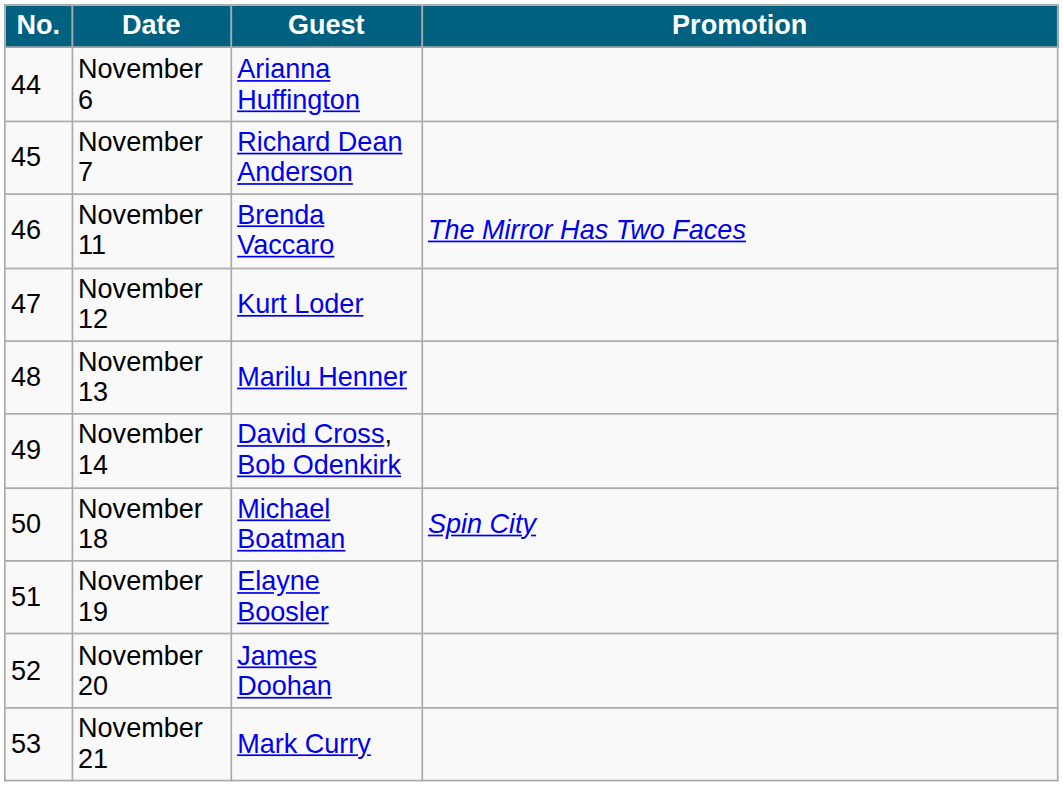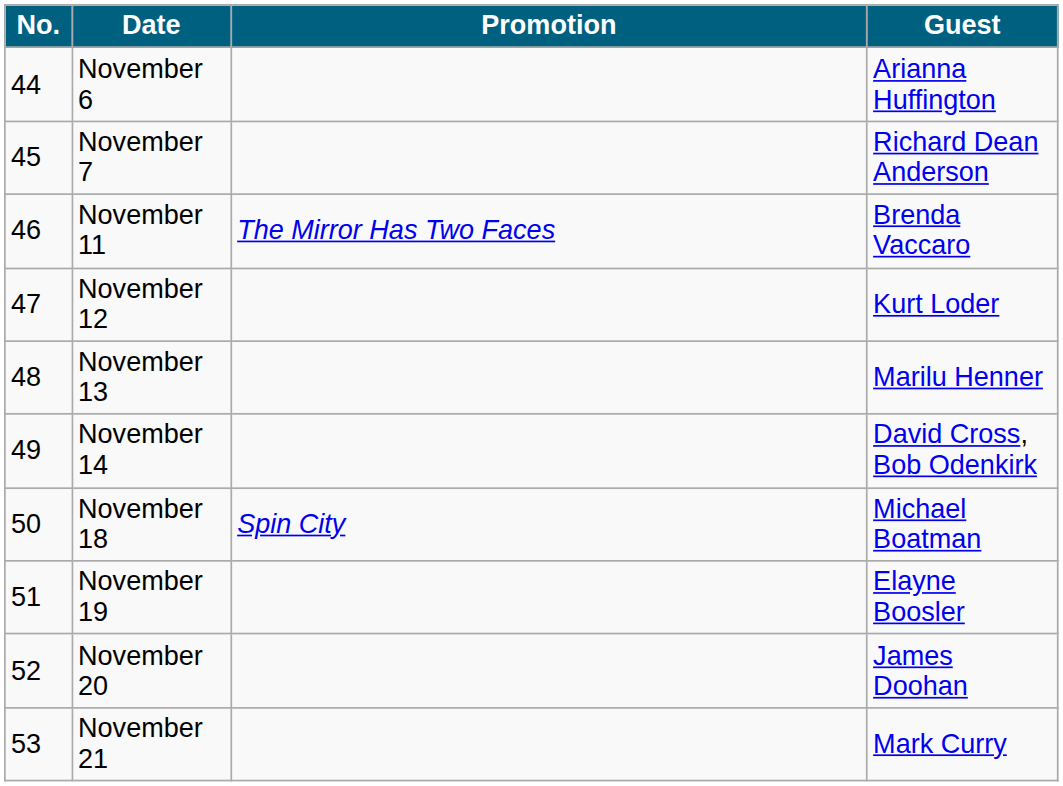columns swapped: Guest <-> Promotion
